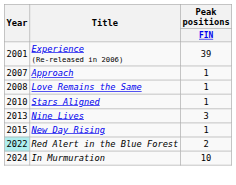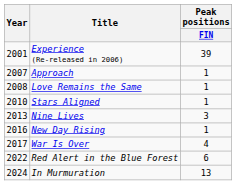New Day Rising | Year: 2015 -> 2016
+ row: 2017 | War Is Over | 4
Red Alert in the Blue Forest | Year: paleturquoise background -> no background
Red Alert in the Blue Forest | Peak positions / FIN: 2 -> 6
In Murmuration | Peak positions / FIN: 10 -> 13
